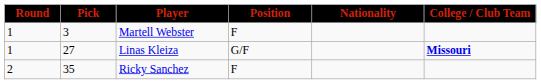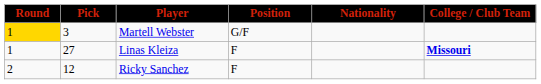Martell Webster | Round: no background -> gold background
Martell Webster | Position: F -> G/F
Linas Kleiza | Position: G/F -> F
Ricky Sanchez | Pick: 35 -> 12
